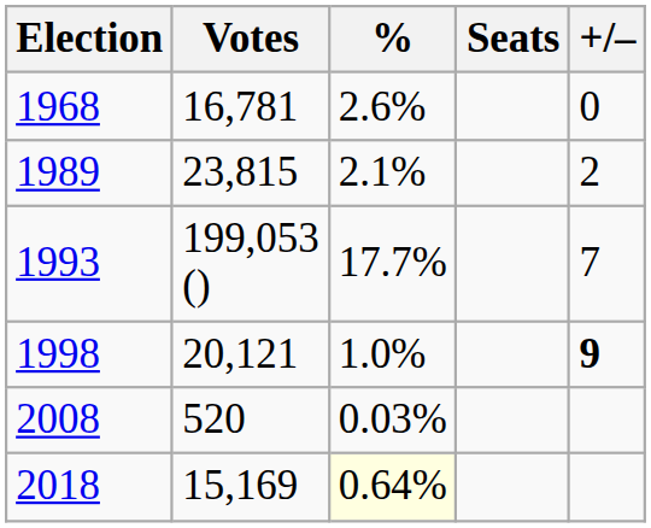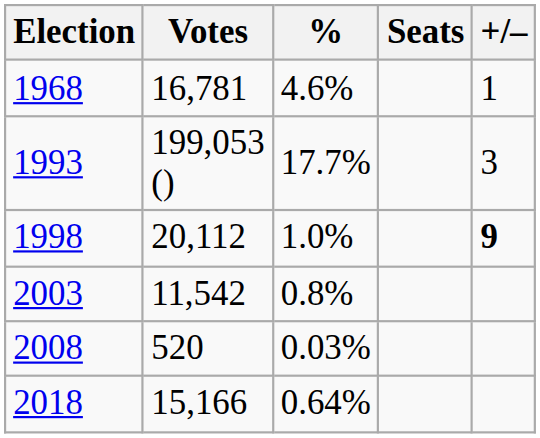1968 | %: 2.6% -> 4.6%
1968 | +/–: 0 -> 1
- row: 1989 | 23,815 | 2.1% | 2
1993 | +/–: 7 -> 3
1998 | Votes: 20,121 -> 20,112
+ row: 2003 | 11,542 | 0.8%
2018 | Votes: 15,169 -> 15,166
2018 | %: lightyellow background -> no background
